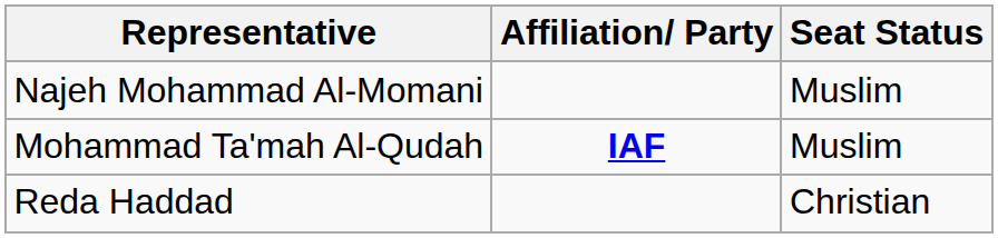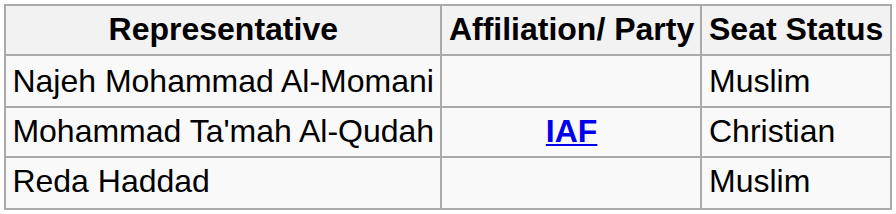Mohammad Ta'mah Al-Qudah | Seat Status: Muslim -> Christian
Reda Haddad | Seat Status: Christian -> Muslim
